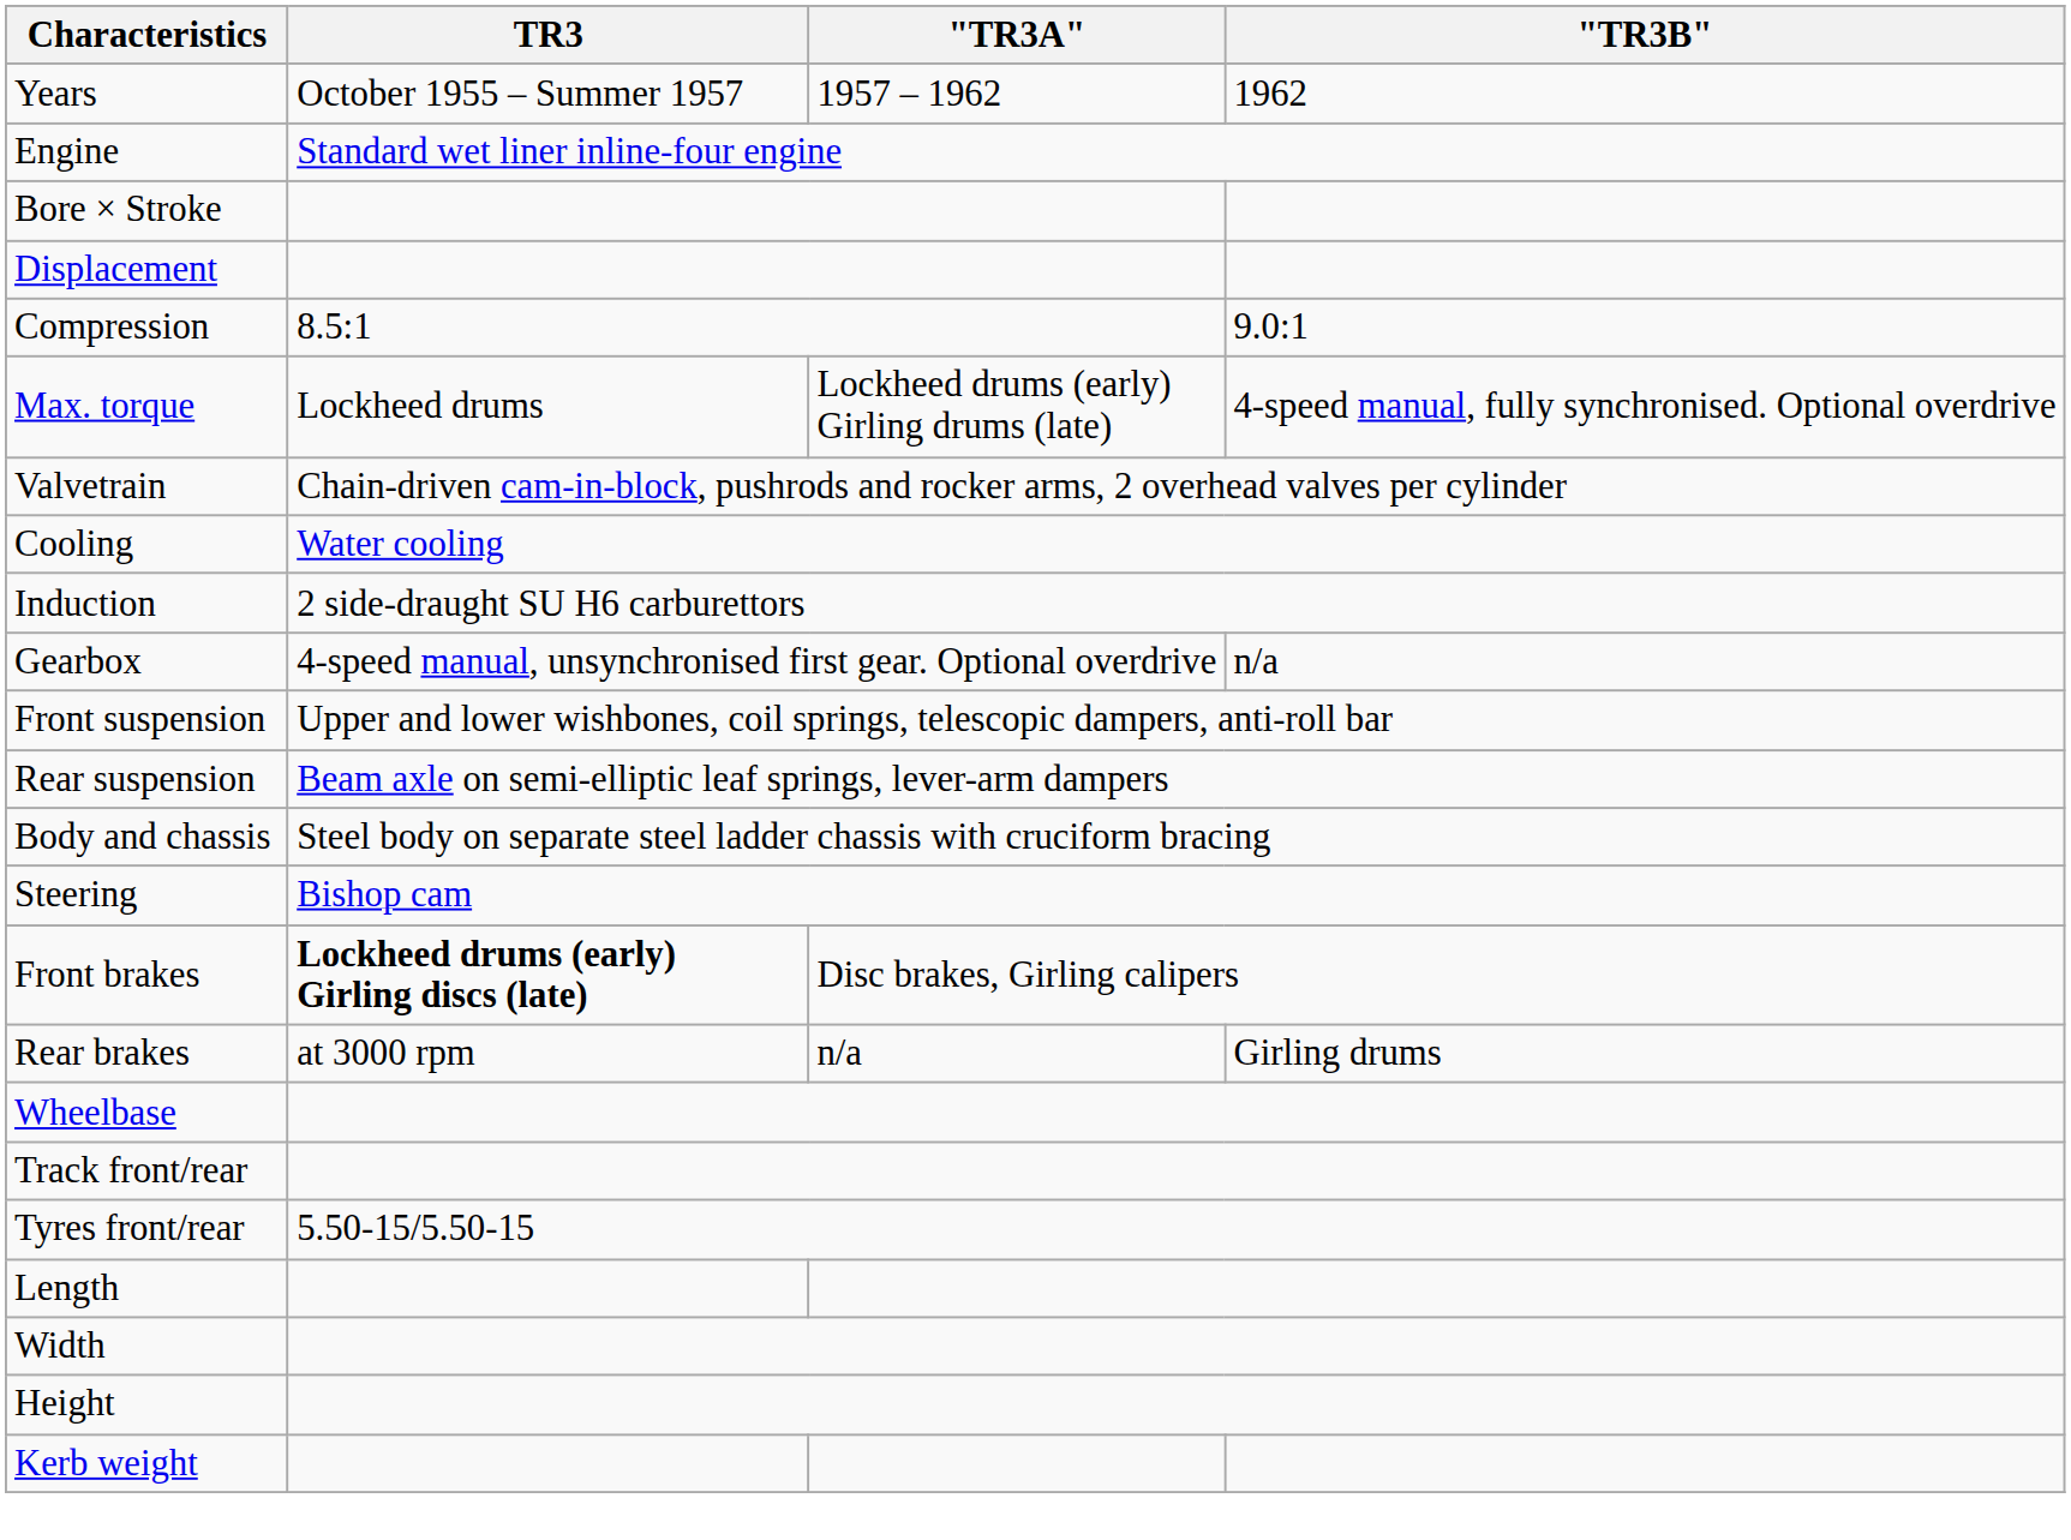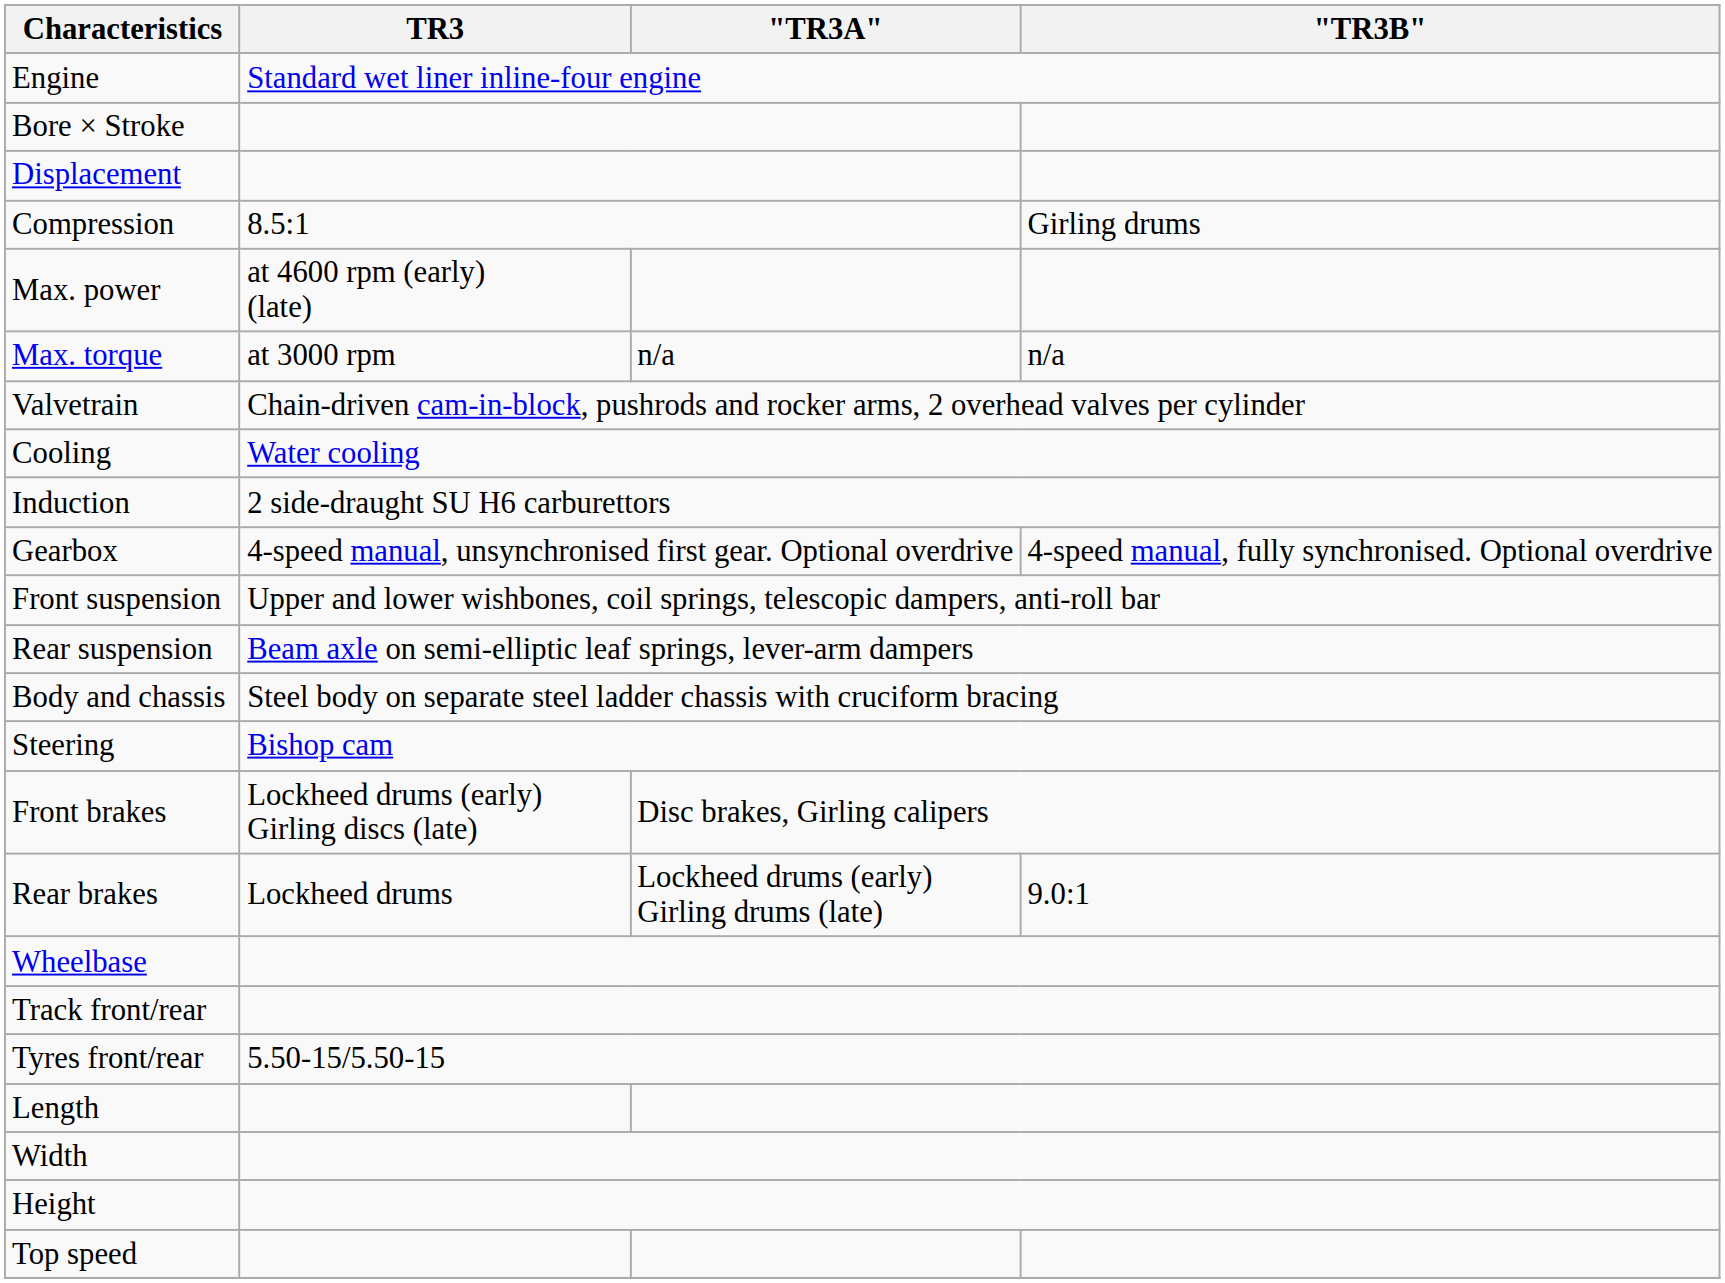- row: Years | October 1955 – Summer 1957 | 1957 – 1962 | 1962
Compression | "TR3B": 9.0:1 -> Girling drums
+ row: Max. power | at 4600 rpm (early) (late)
Max. torque | TR3: Lockheed drums -> at 3000 rpm
Max. torque | "TR3A": Lockheed drums (early) Girling drums (late) -> n/a
Max. torque | "TR3B": 4-speed manual, fully synchronised. Optional overdrive -> n/a
Gearbox | "TR3B": n/a -> 4-speed manual, fully synchronised. Optional overdrive
Front brakes | TR3: bold -> normal
Rear brakes | TR3: at 3000 rpm -> Lockheed drums
Rear brakes | "TR3A": n/a -> Lockheed drums (early) Girling drums (late)
Rear brakes | "TR3B": Girling drums -> 9.0:1
- row: Kerb weight
+ row: Top speed
